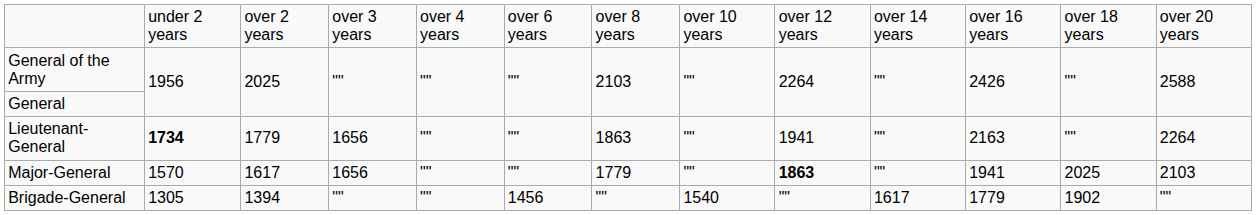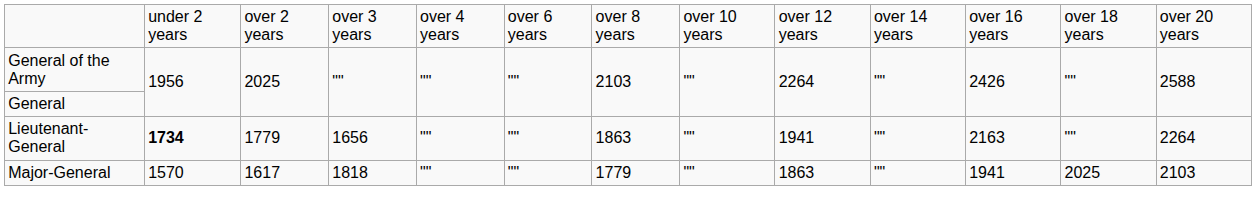Major-General | column 4: 1656 -> 1818
Major-General | column 9: bold -> normal
- row: Brigade-General | 1305 | 1394 | "" | "" | 1456 | "" | 1540 | "" | 1617 | 1779 | 1902 | ""
